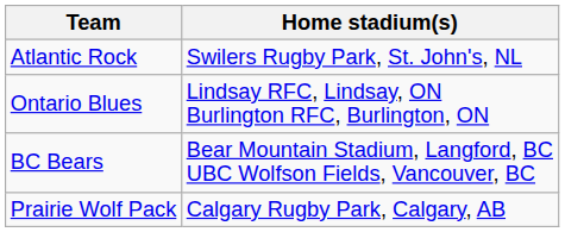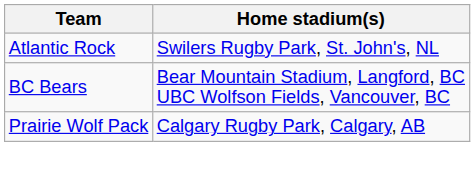- row: Ontario Blues | Lindsay RFC, Lindsay, ON Burlington RFC, Burlington, ON
